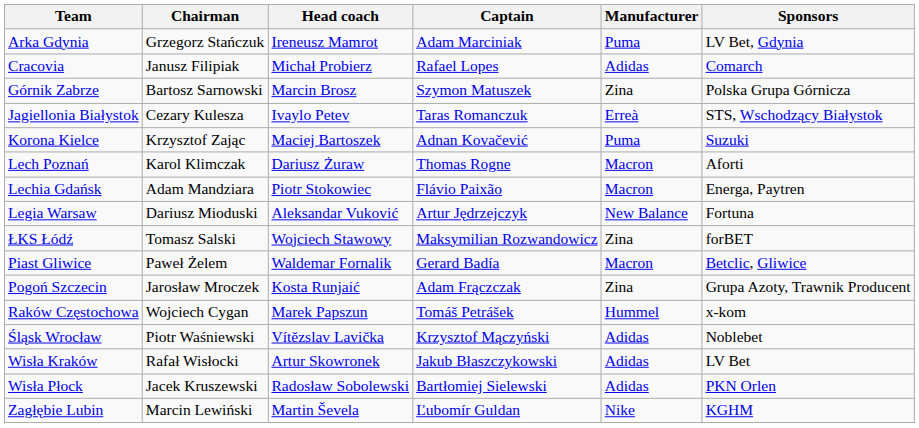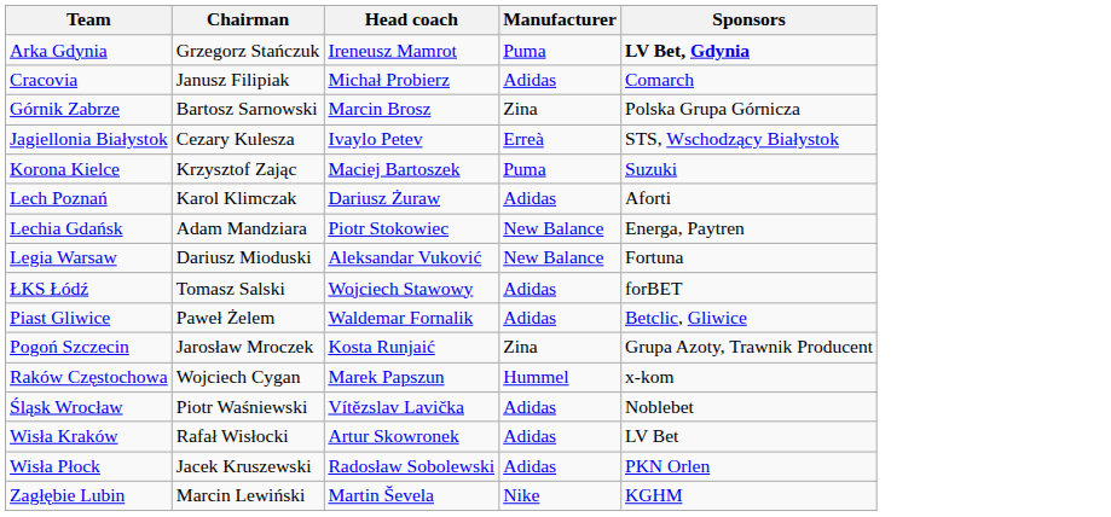- column: Captain | Adam Marciniak | Rafael Lopes | Szymon Matuszek | Taras Romanczuk | Adnan Kovačević | Thomas Rogne | Flávio Paixão | Artur Jędrzejczyk | Maksymilian Rozwandowicz | Gerard Badía | Adam Frączczak | Tomáš Petrášek | Krzysztof Mączyński | Jakub Błaszczykowski | Bartłomiej Sielewski | Ľubomír Guldan
Arka Gdynia | Sponsors: normal -> bold
Lech Poznań | Manufacturer: Macron -> Adidas
Lechia Gdańsk | Manufacturer: Macron -> New Balance
ŁKS Łódź | Manufacturer: Zina -> Adidas
Piast Gliwice | Manufacturer: Macron -> Adidas
